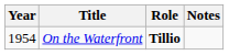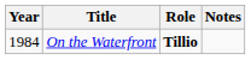On the Waterfront | Year: 1954 -> 1984
